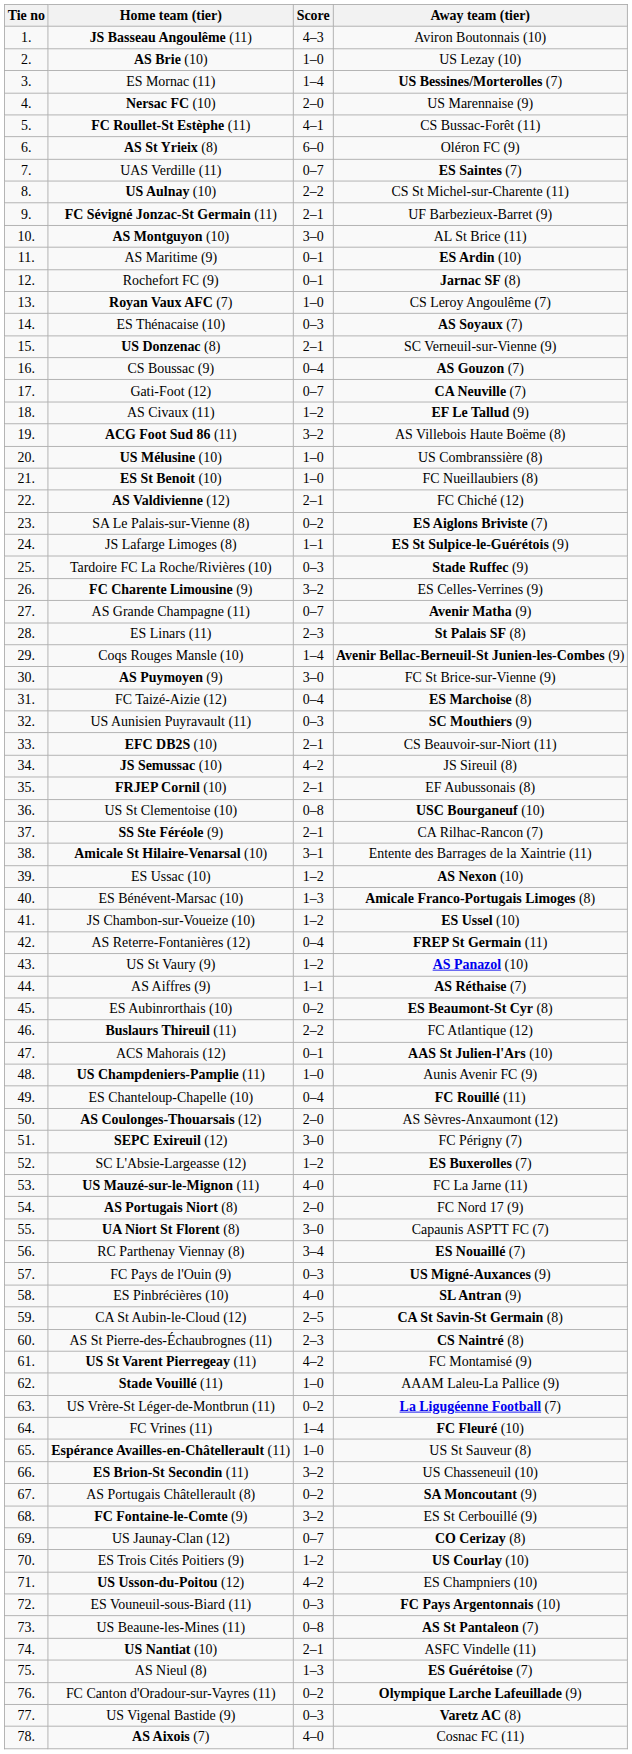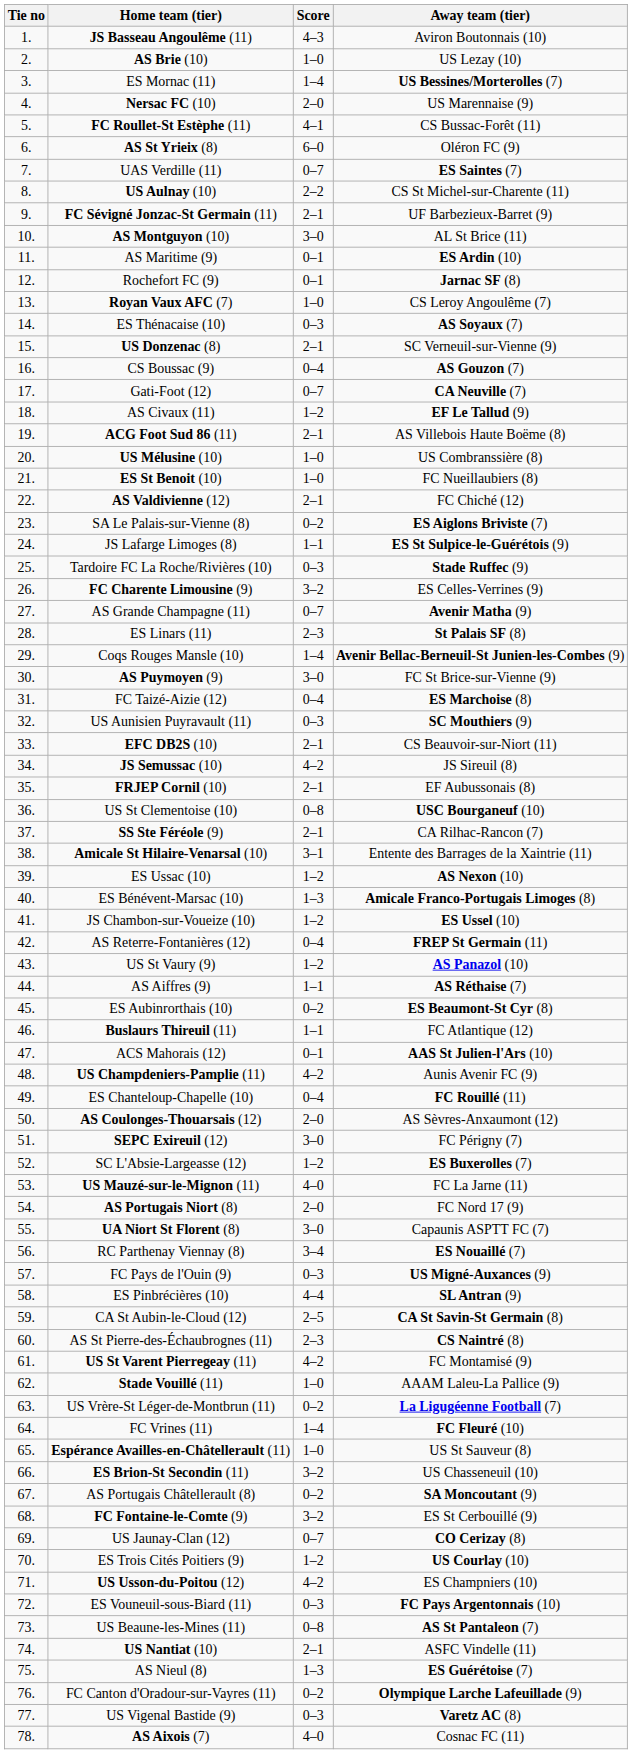ACG Foot Sud 86 (11) | Score: 3–2 -> 2–1
Buslaurs Thireuil (11) | Score: 2–2 -> 1–1
US Champdeniers-Pamplie (11) | Score: 1–0 -> 4–2
ES Pinbrécières (10) | Score: 4–0 -> 4–4
